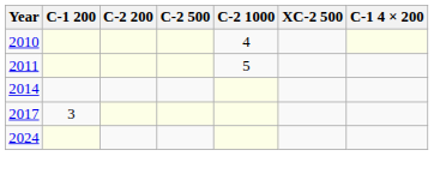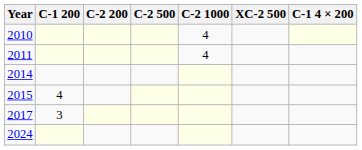2011 | C-2 1000: 5 -> 4
+ row: 2015 | 4
